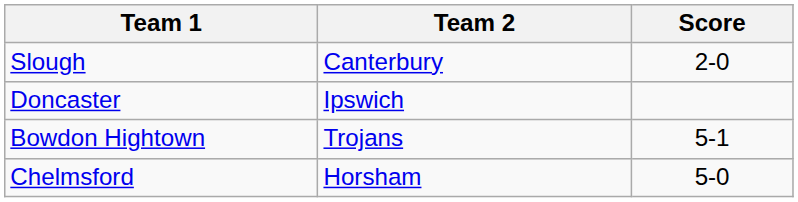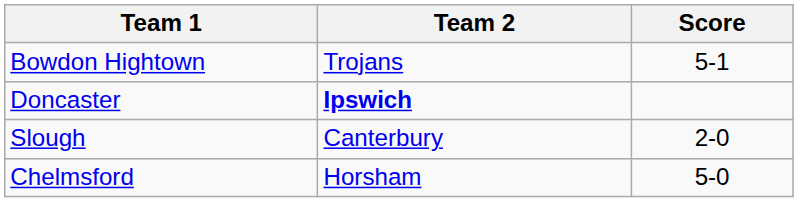rows swapped: Slough <-> Bowdon Hightown
Doncaster | Team 2: normal -> bold
